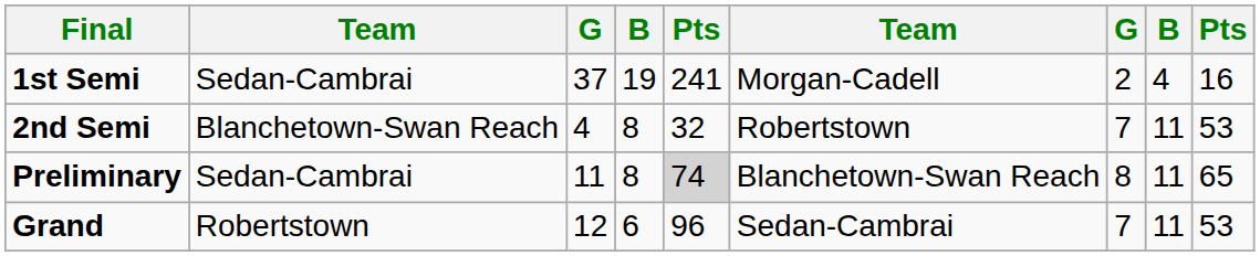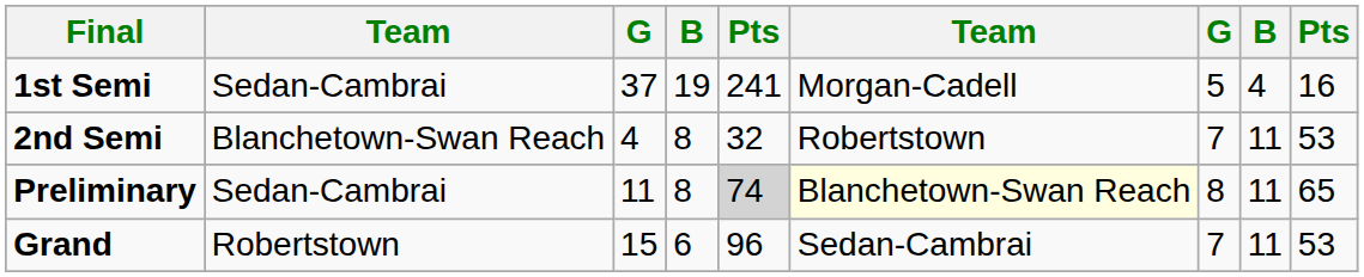1st Semi | column 7: 2 -> 5
Preliminary | column 6: no background -> lightyellow background
Grand | column 3: 12 -> 15
